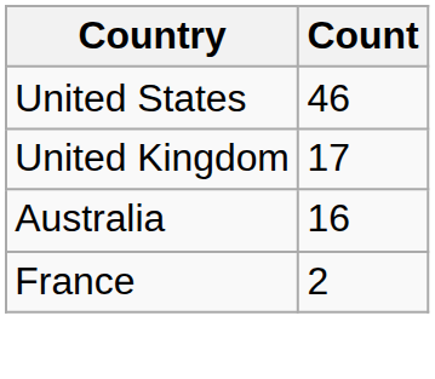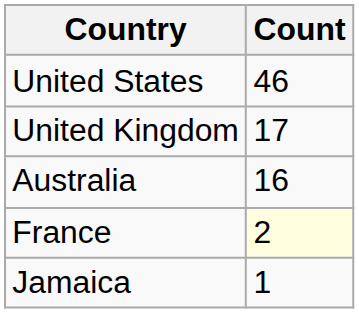France | Count: no background -> lightyellow background
+ row: Jamaica | 1
